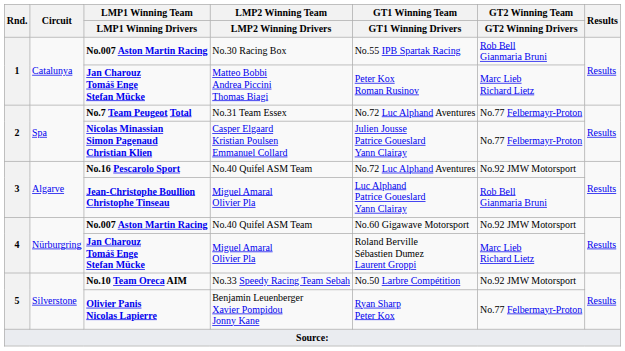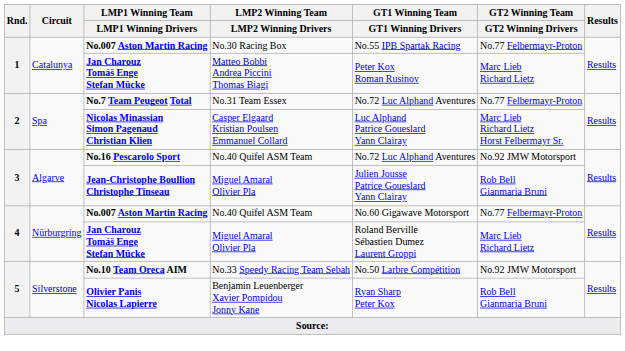No.007 Aston Martin Racing / No.30 Racing Box | GT2 Winning Team / GT2 Winning Drivers: Rob Bell Gianmaria Bruni -> No.77 Felbermayr-Proton
Nicolas Minassian Simon Pagenaud Christian Klien | GT1 Winning Team / GT1 Winning Drivers: Julien Jousse Patrice Goueslard Yann Clairay -> Luc Alphand Patrice Goueslard Yann Clairay
Nicolas Minassian Simon Pagenaud Christian Klien | GT2 Winning Team / GT2 Winning Drivers: No.77 Felbermayr-Proton -> Marc Lieb Richard Lietz Horst Felbermayr Sr.
Jean-Christophe Boullion Christophe Tinseau | GT1 Winning Team / GT1 Winning Drivers: Luc Alphand Patrice Goueslard Yann Clairay -> Julien Jousse Patrice Goueslard Yann Clairay
No.007 Aston Martin Racing / No.40 Quifel ASM Team | GT2 Winning Team / GT2 Winning Drivers: No.92 JMW Motorsport -> No.77 Felbermayr-Proton
Olivier Panis Nicolas Lapierre | GT2 Winning Team / GT2 Winning Drivers: No.77 Felbermayr-Proton -> Rob Bell Gianmaria Bruni
